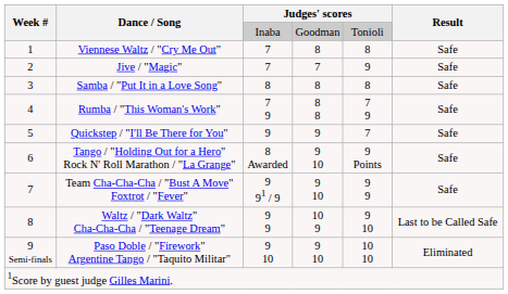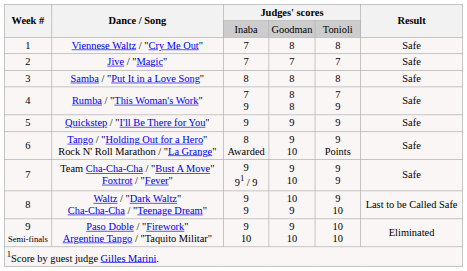Jive / "Magic" | column 5: 9 -> 7
Quickstep / "I'll Be There for You" | column 5: 7 -> 9
